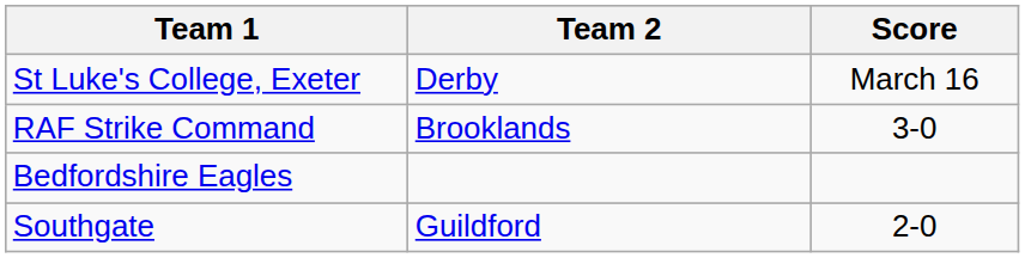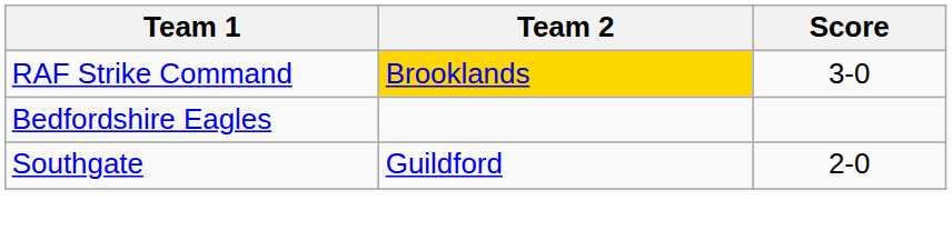- row: St Luke's College, Exeter | Derby | March 16
RAF Strike Command | Team 2: no background -> gold background
